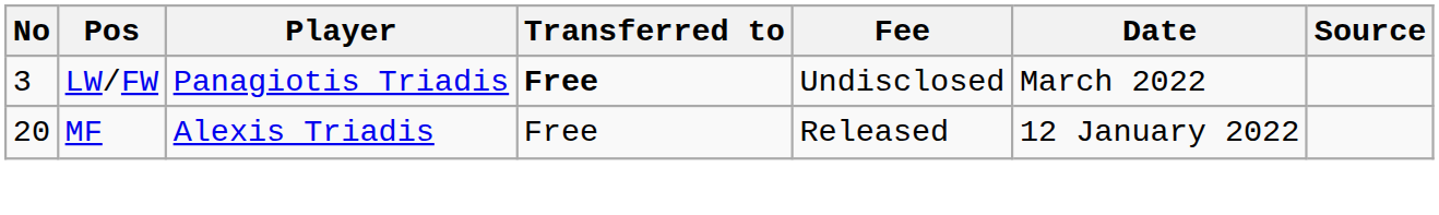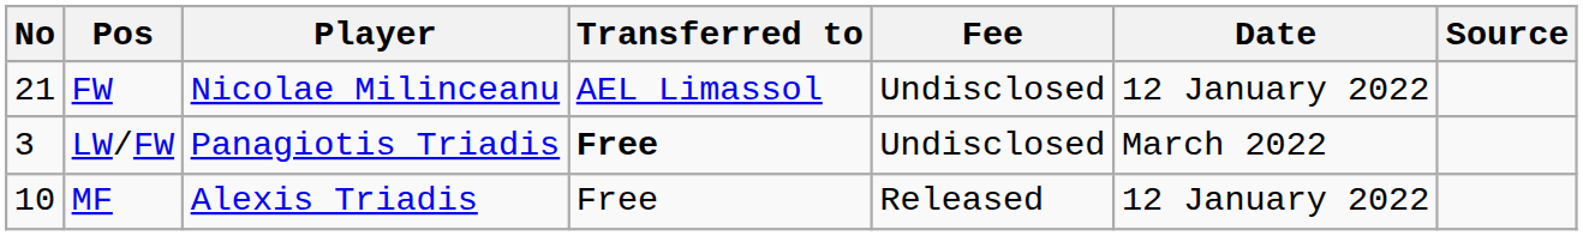+ row: 21 | FW | Nicolae Milinceanu | AEL Limassol | Undisclosed | 12 January 2022
MF | No: 20 -> 10
